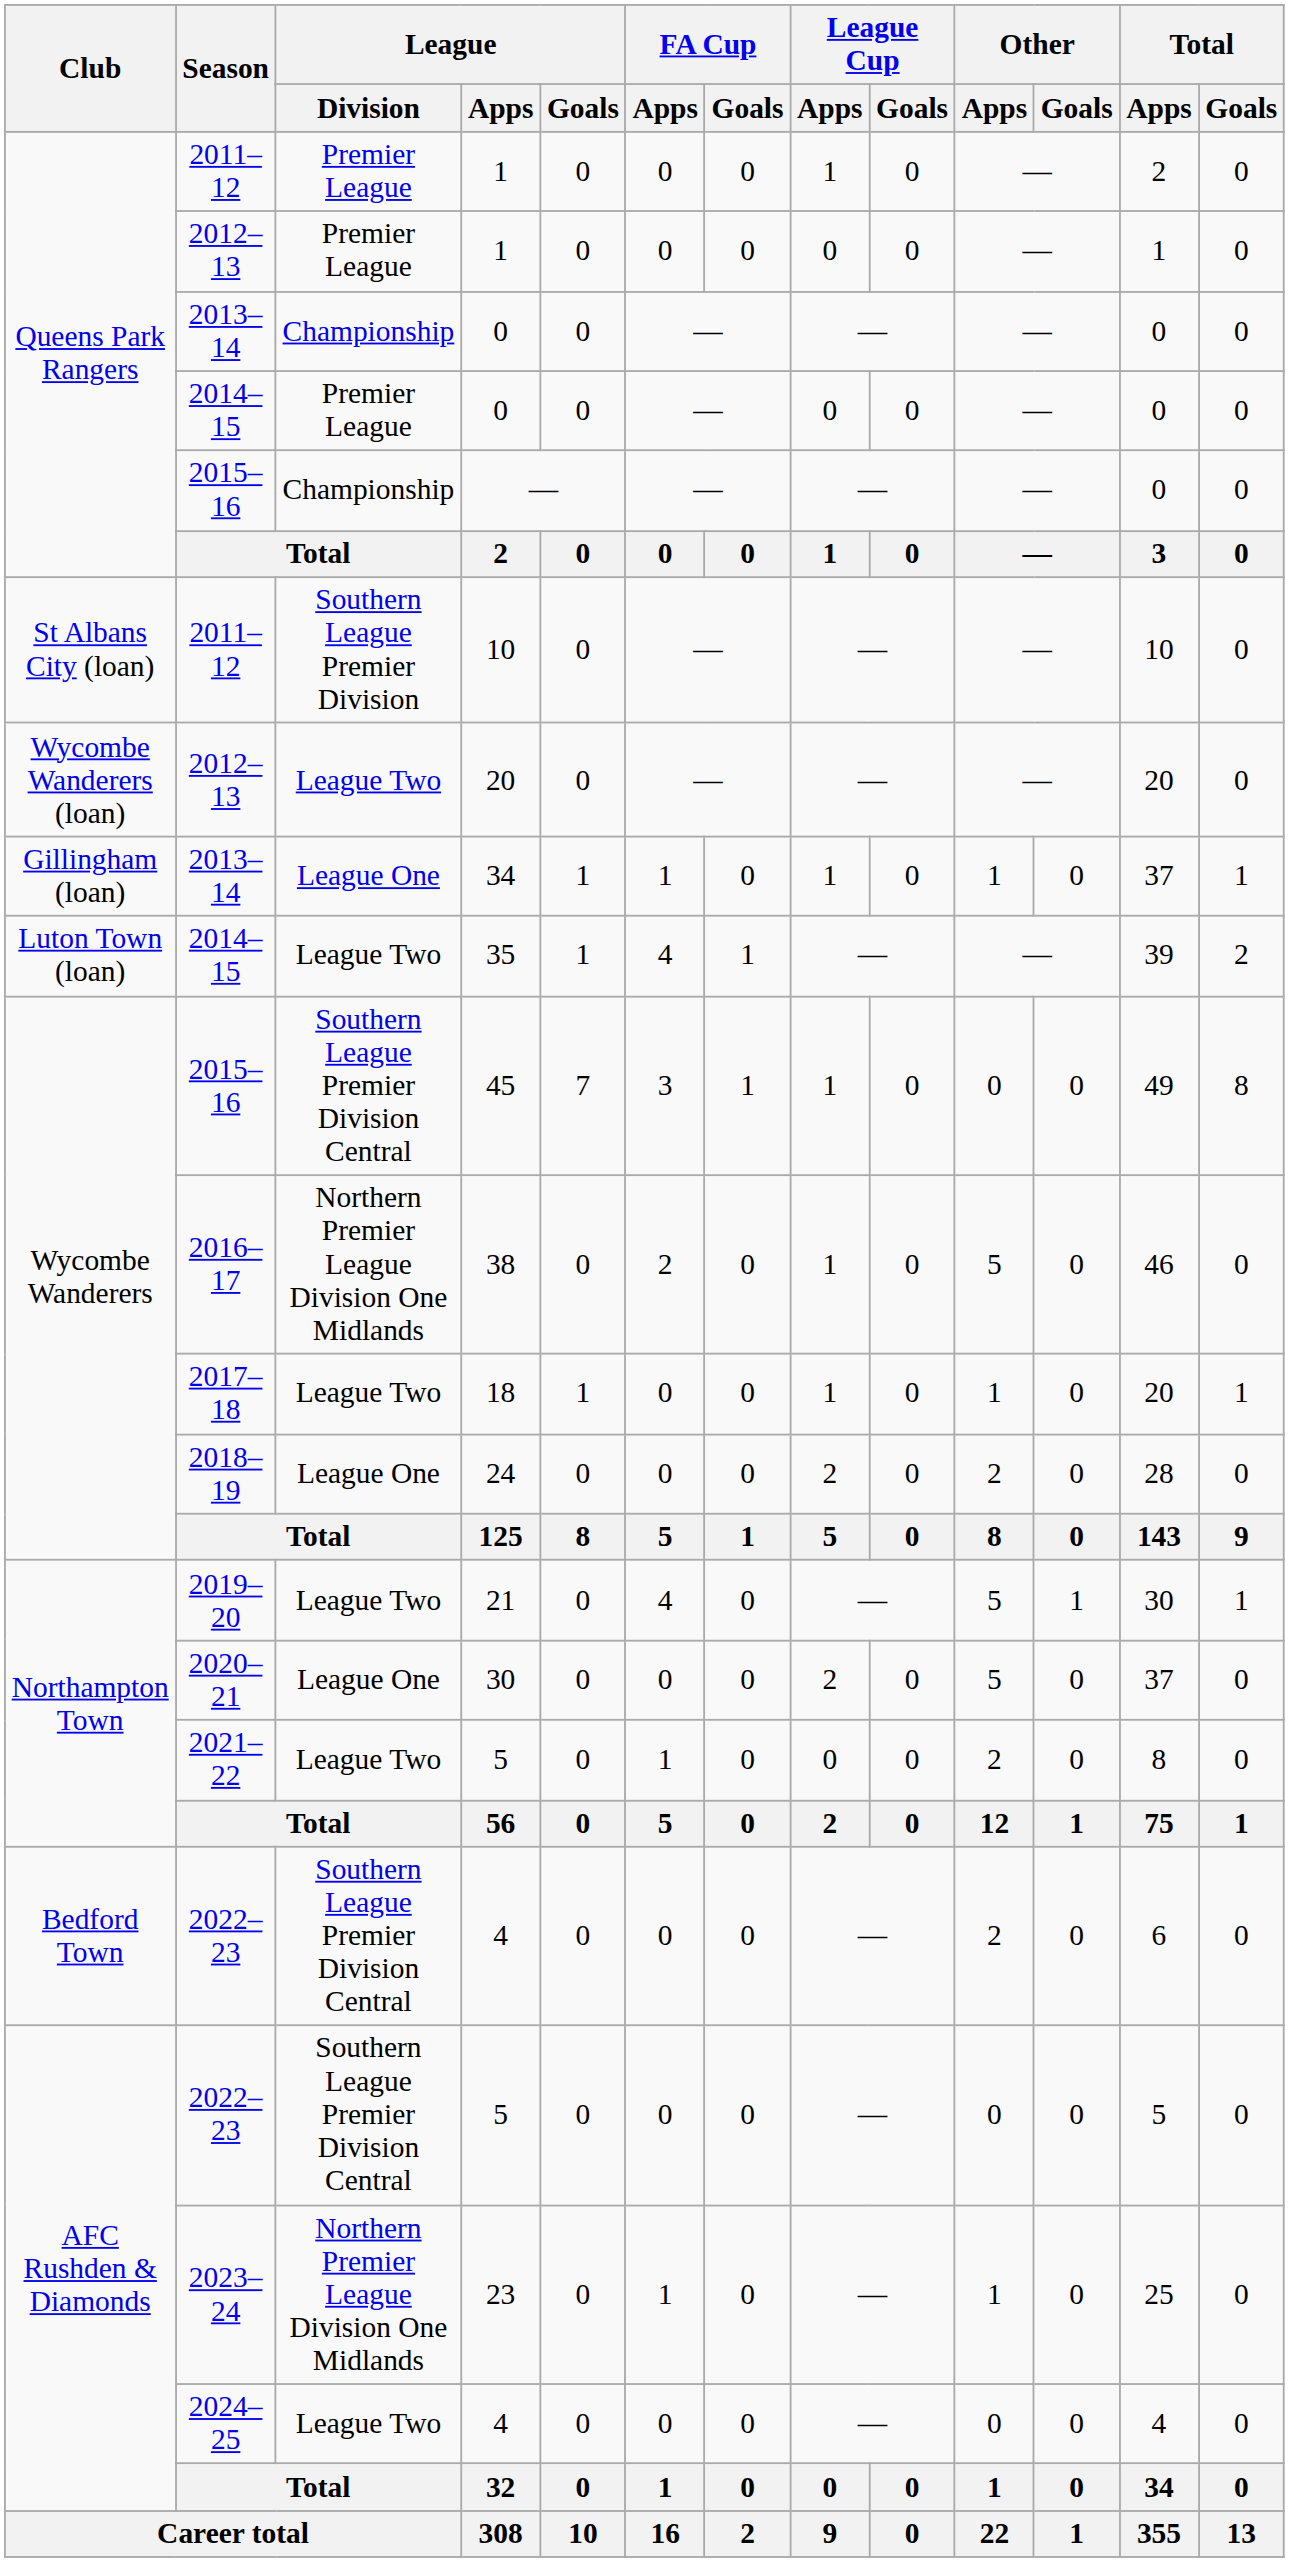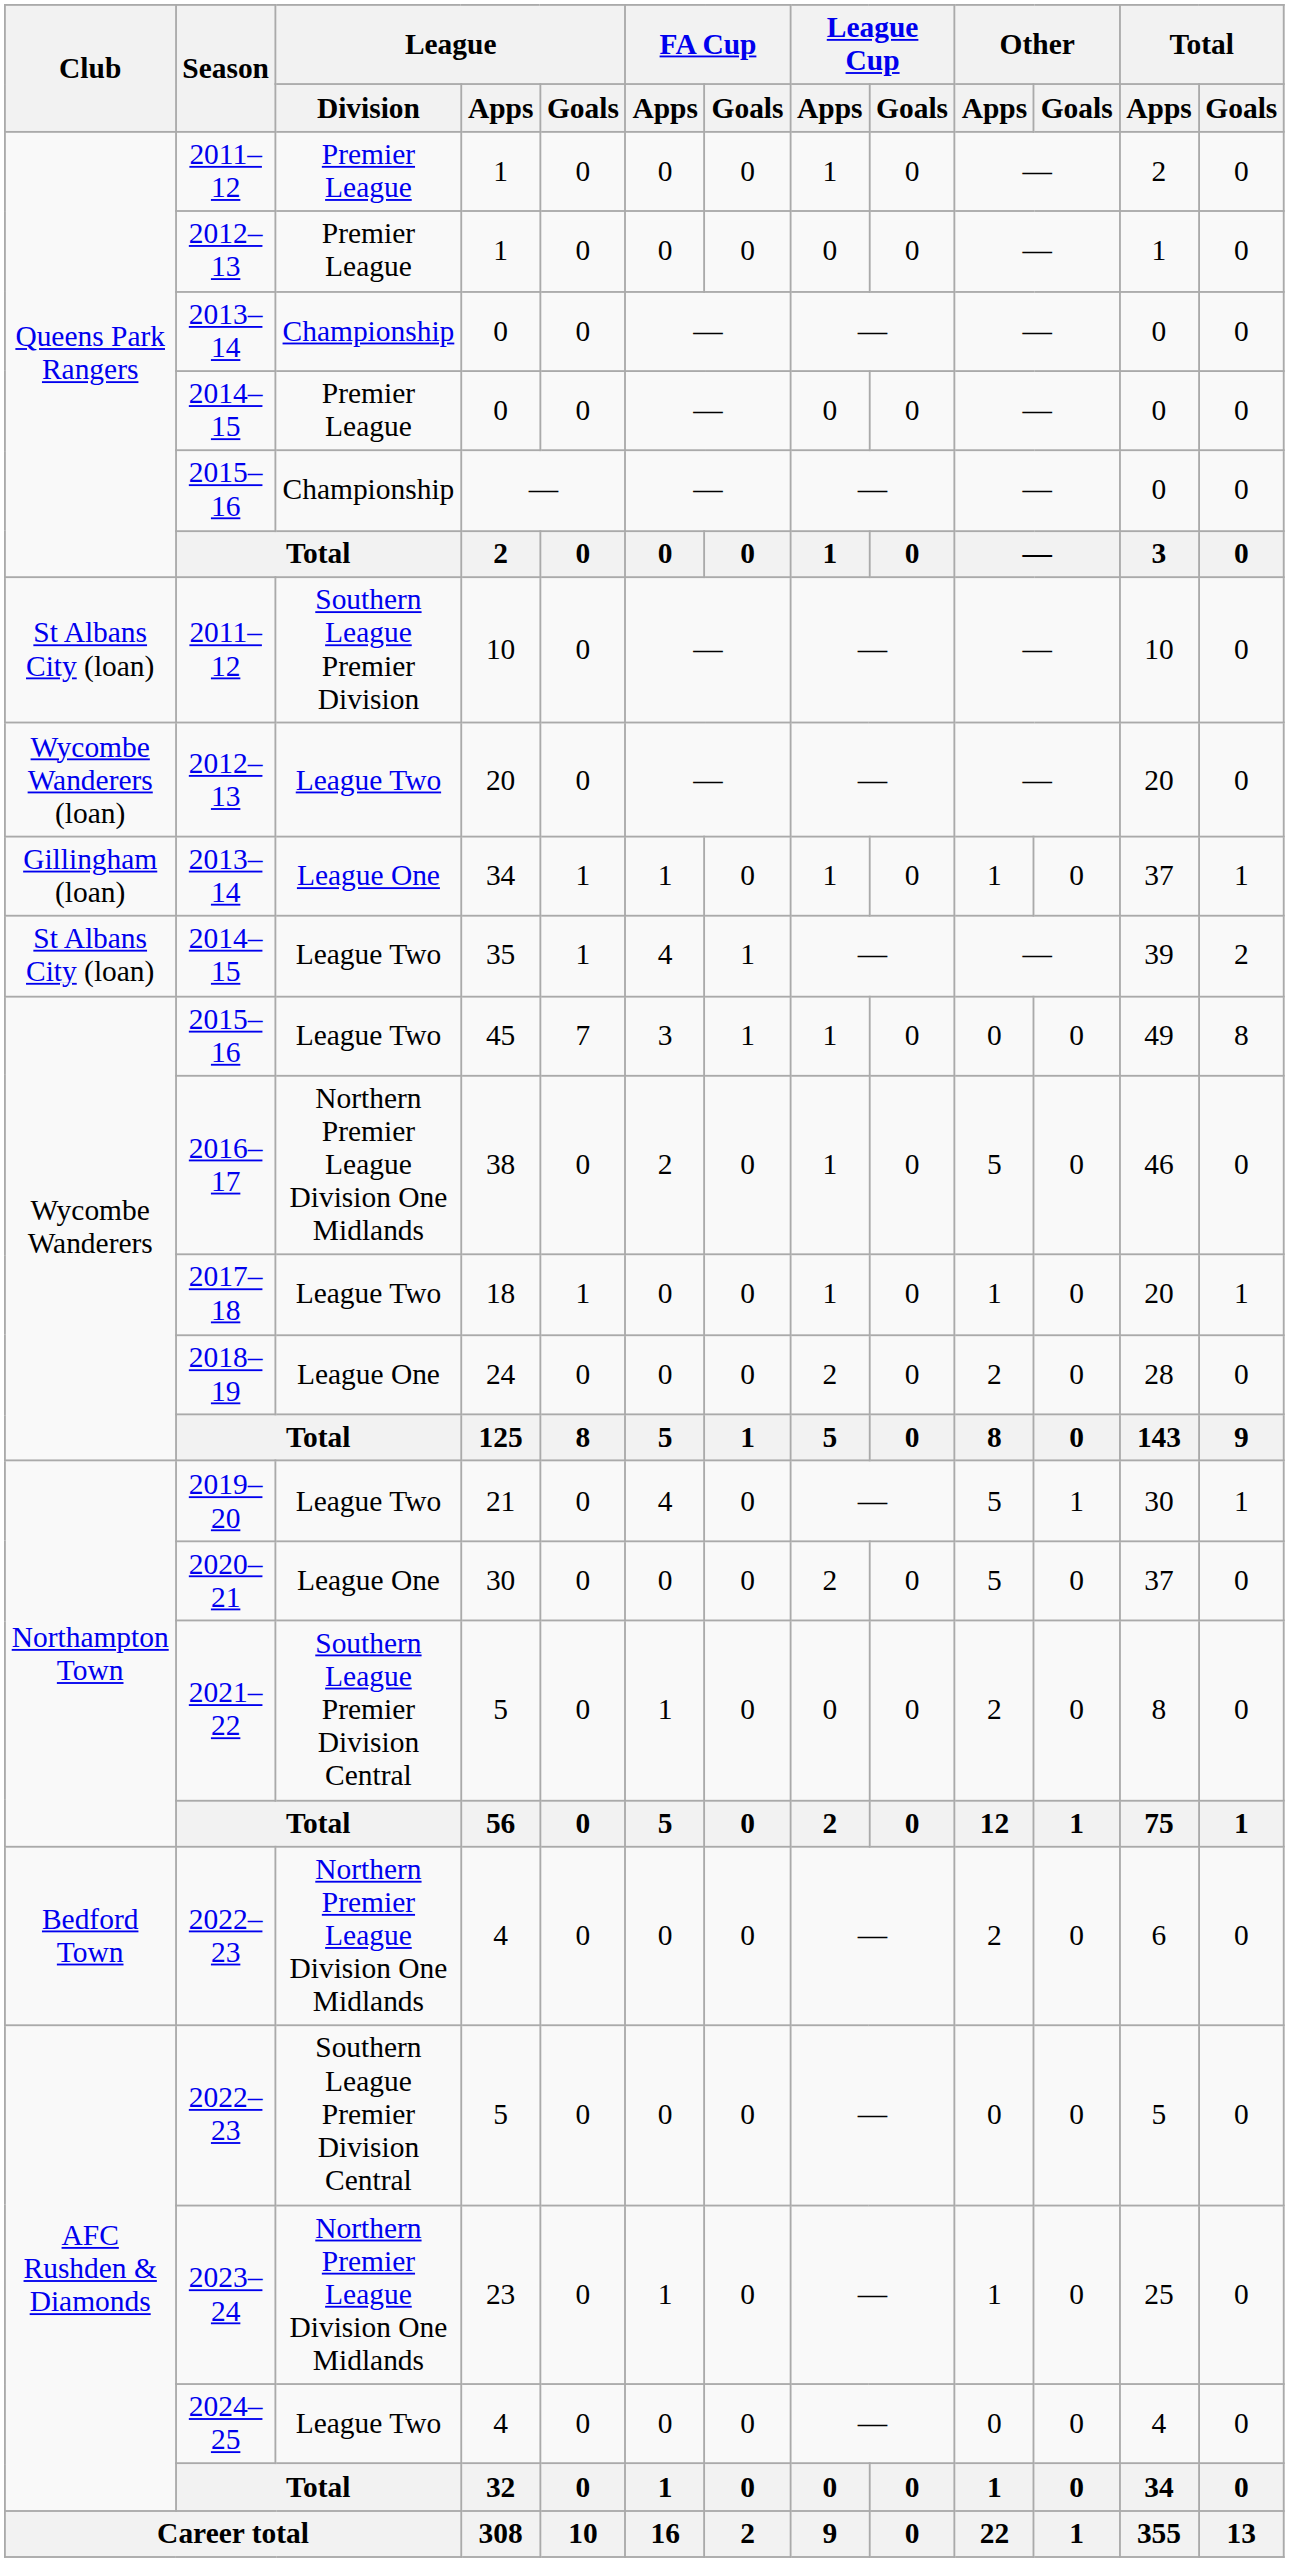35 | Club: Luton Town (loan) -> St Albans City (loan)
45 | League / Division: Southern League Premier Division Central -> League Two
2021–22 / 5 | League / Division: League Two -> Southern League Premier Division Central
2022–23 / 4 | League / Division: Southern League Premier Division Central -> Northern Premier League Division One Midlands
